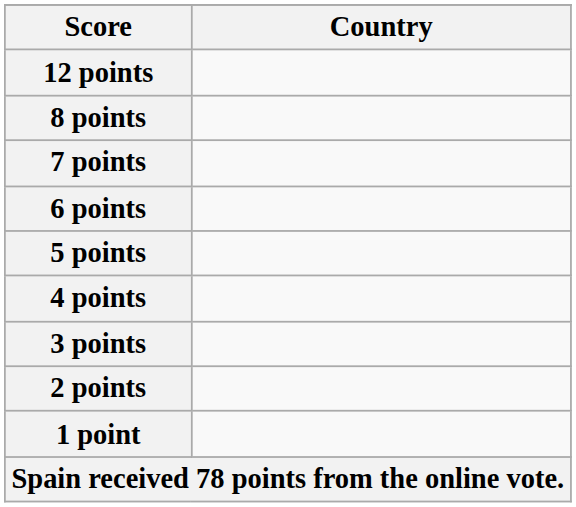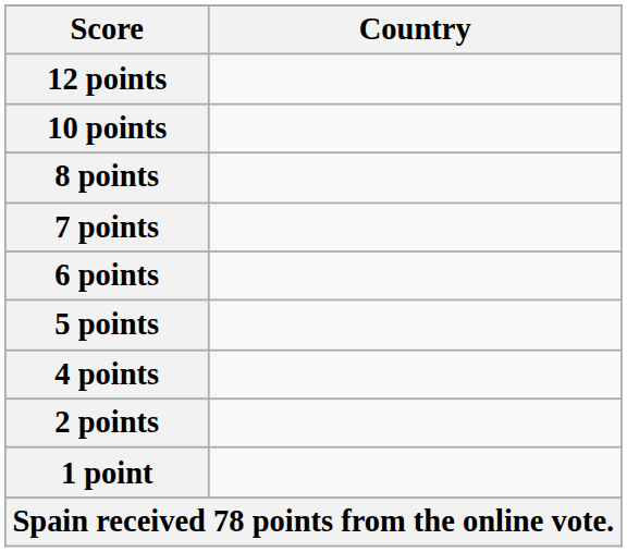+ row: 10 points
- row: 3 points
